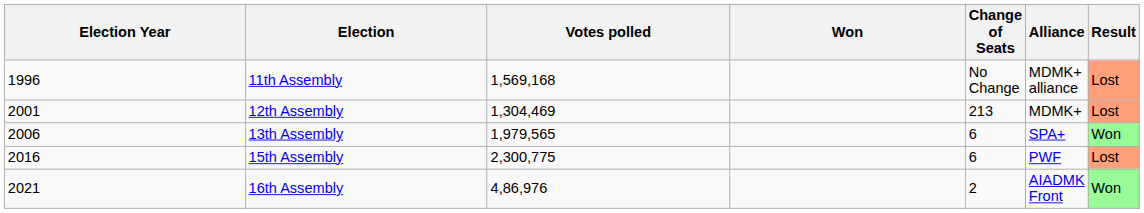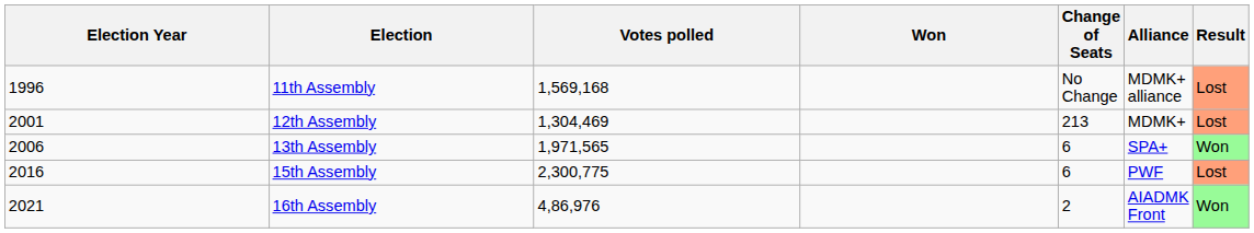13th Assembly | Votes polled: 1,979,565 -> 1,971,565
